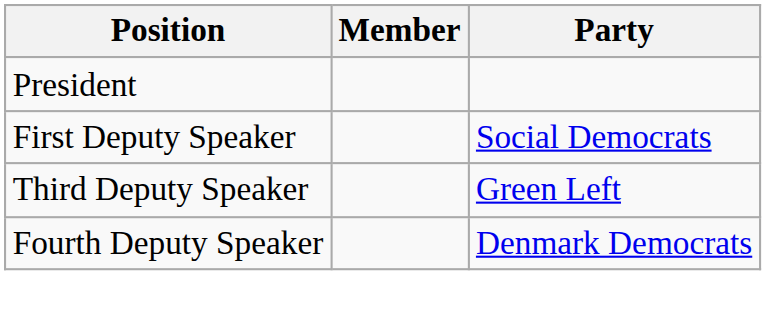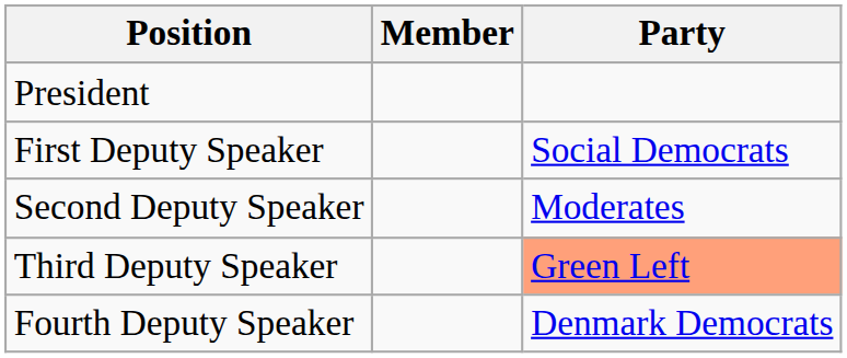+ row: Second Deputy Speaker | Moderates
Third Deputy Speaker | Party: no background -> lightsalmon background
